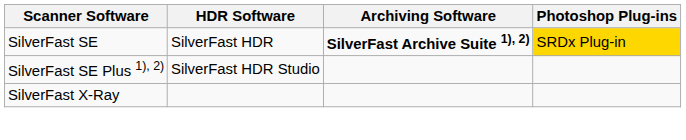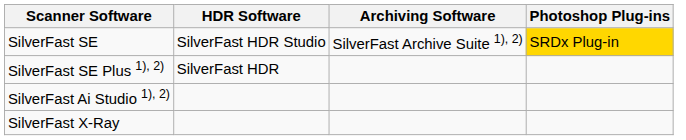SilverFast SE | HDR Software: SilverFast HDR -> SilverFast HDR Studio
SilverFast SE | Archiving Software: bold -> normal
SilverFast SE Plus 1), 2) | HDR Software: SilverFast HDR Studio -> SilverFast HDR
+ row: SilverFast Ai Studio 1), 2)
